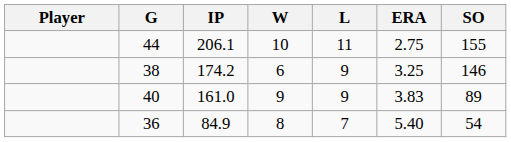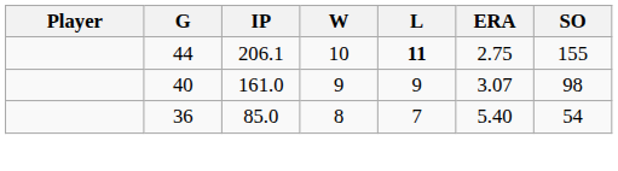44 | L: normal -> bold
- row: 38 | 174.2 | 6 | 9 | 3.25 | 146
40 | ERA: 3.83 -> 3.07
40 | SO: 89 -> 98
36 | IP: 84.9 -> 85.0
